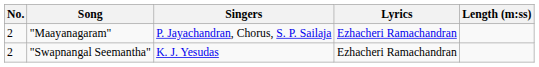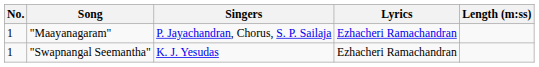"Maayanagaram" | No.: 2 -> 1
"Swapnangal Seemantha" | No.: 2 -> 1
